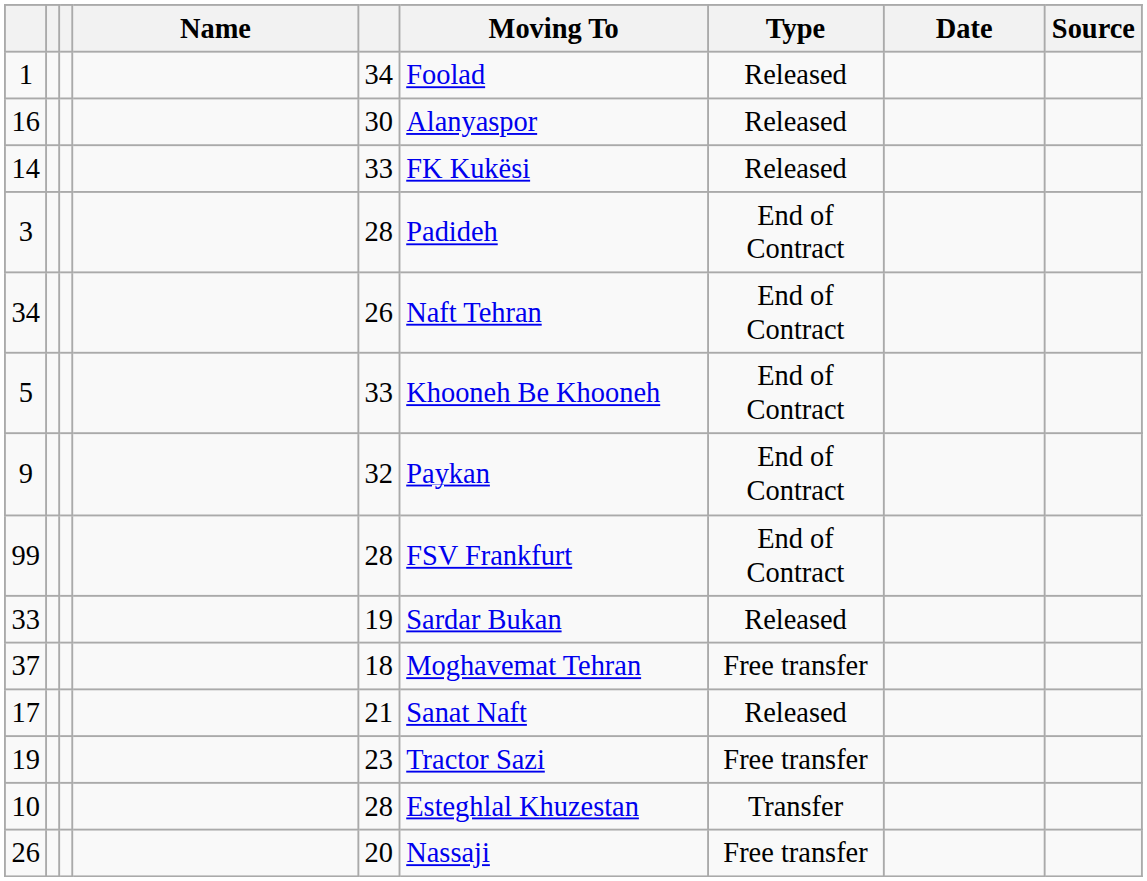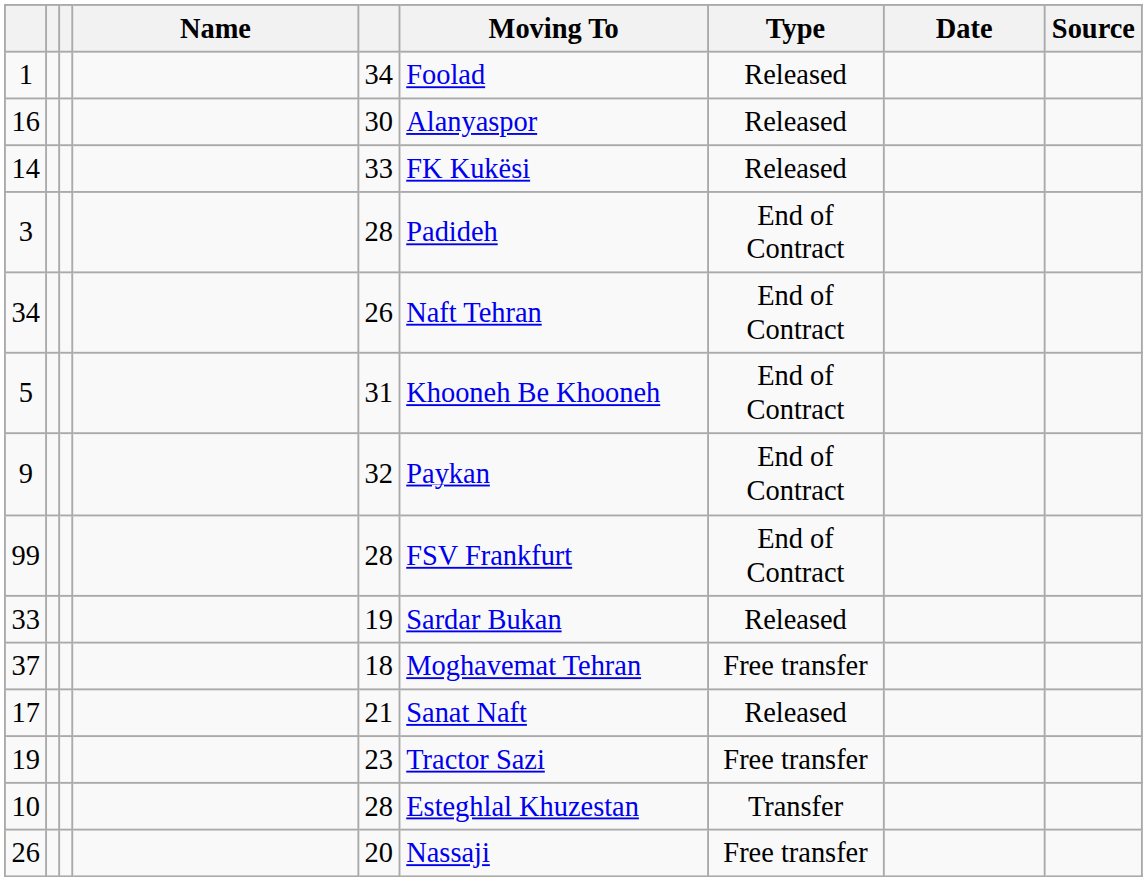5 | column 5: 33 -> 31
